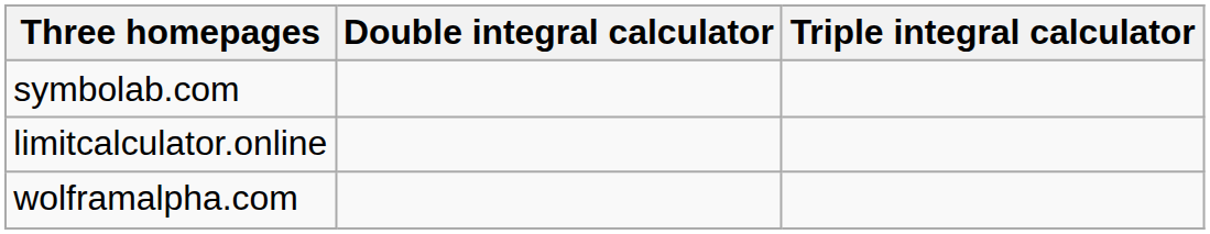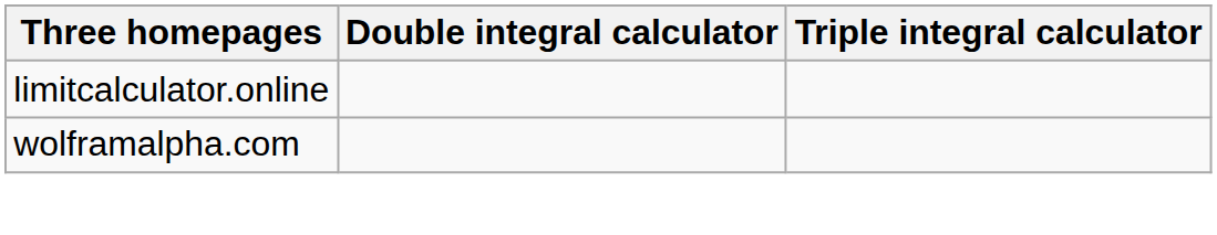- row: symbolab.com
